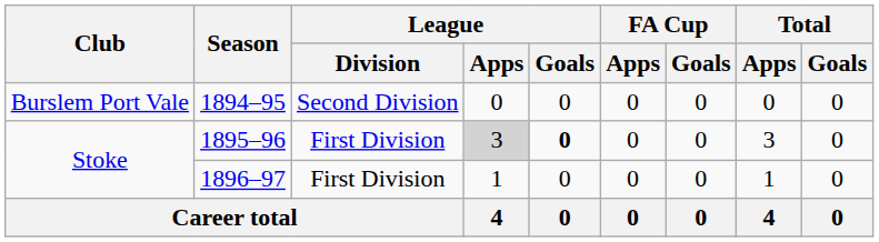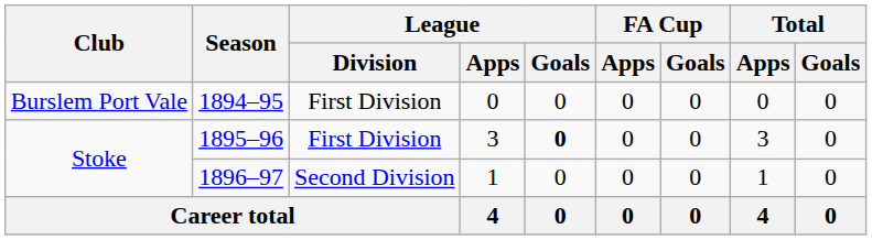1894–95 | League / Division: Second Division -> First Division
1895–96 | League / Apps: lightgrey background -> no background
1896–97 | League / Division: First Division -> Second Division
